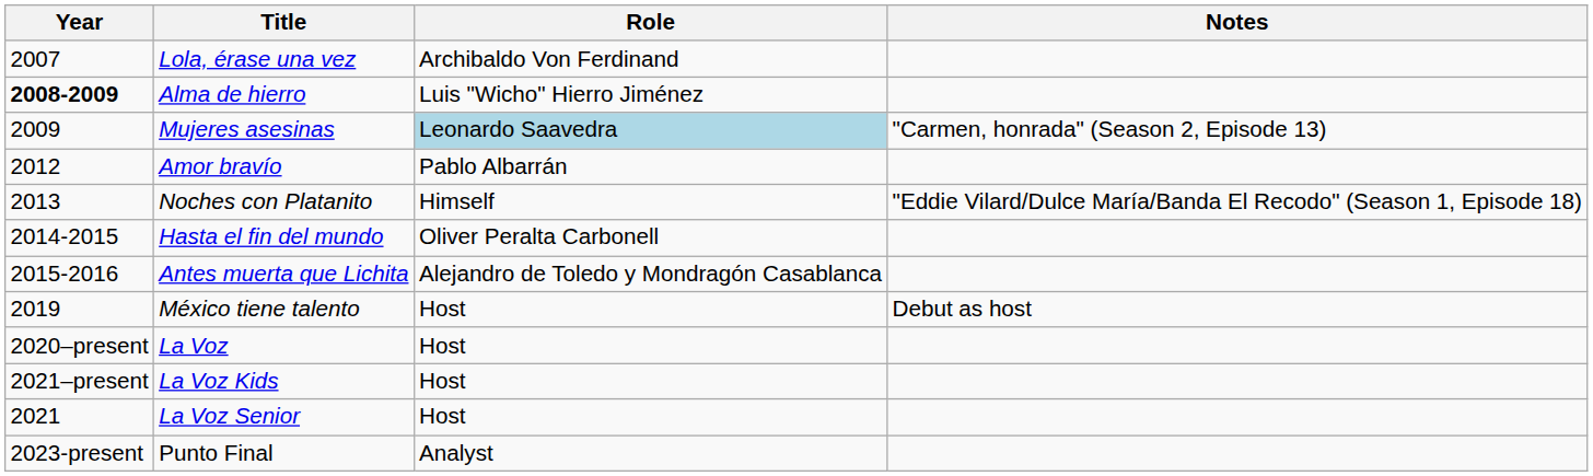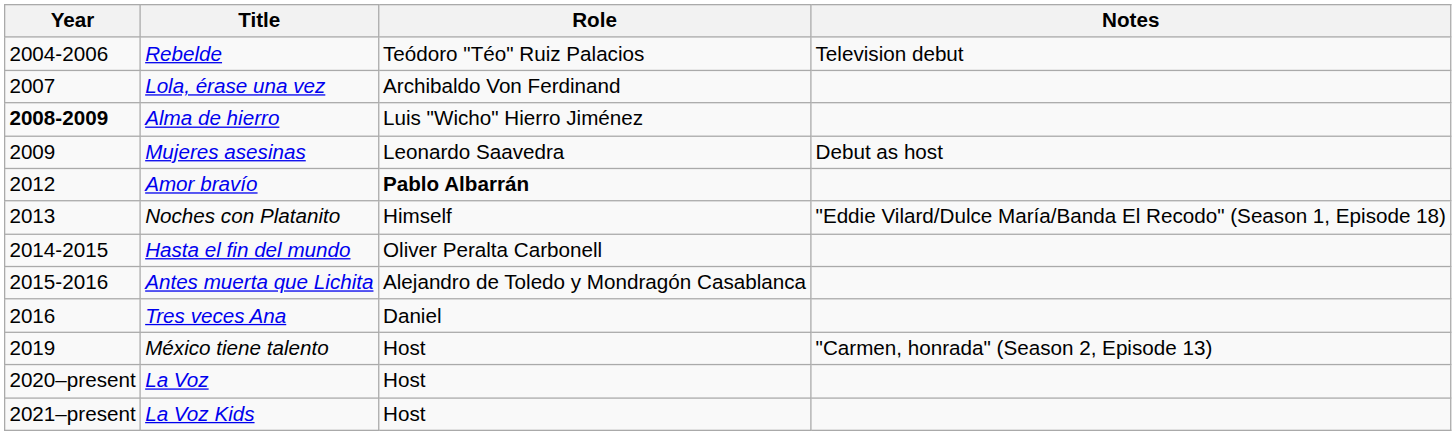+ row: 2004-2006 | Rebelde | Teódoro "Téo" Ruiz Palacios | Television debut
Mujeres asesinas | Role: lightblue background -> no background
Mujeres asesinas | Notes: "Carmen, honrada" (Season 2, Episode 13) -> Debut as host
Amor bravío | Role: normal -> bold
+ row: 2016 | Tres veces Ana | Daniel
México tiene talento | Notes: Debut as host -> "Carmen, honrada" (Season 2, Episode 13)
- row: 2021 | La Voz Senior | Host
- row: 2023-present | Punto Final | Analyst
